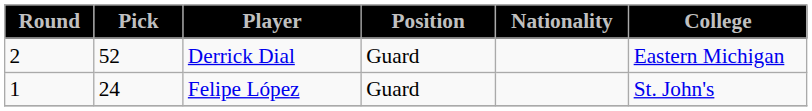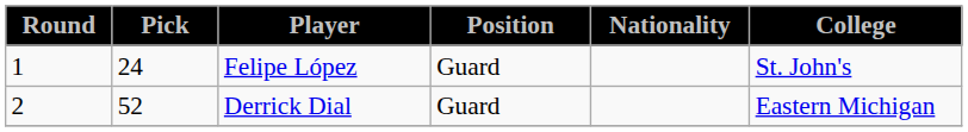rows swapped: Felipe López <-> Derrick Dial
